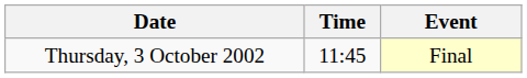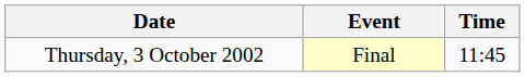columns swapped: Time <-> Event
